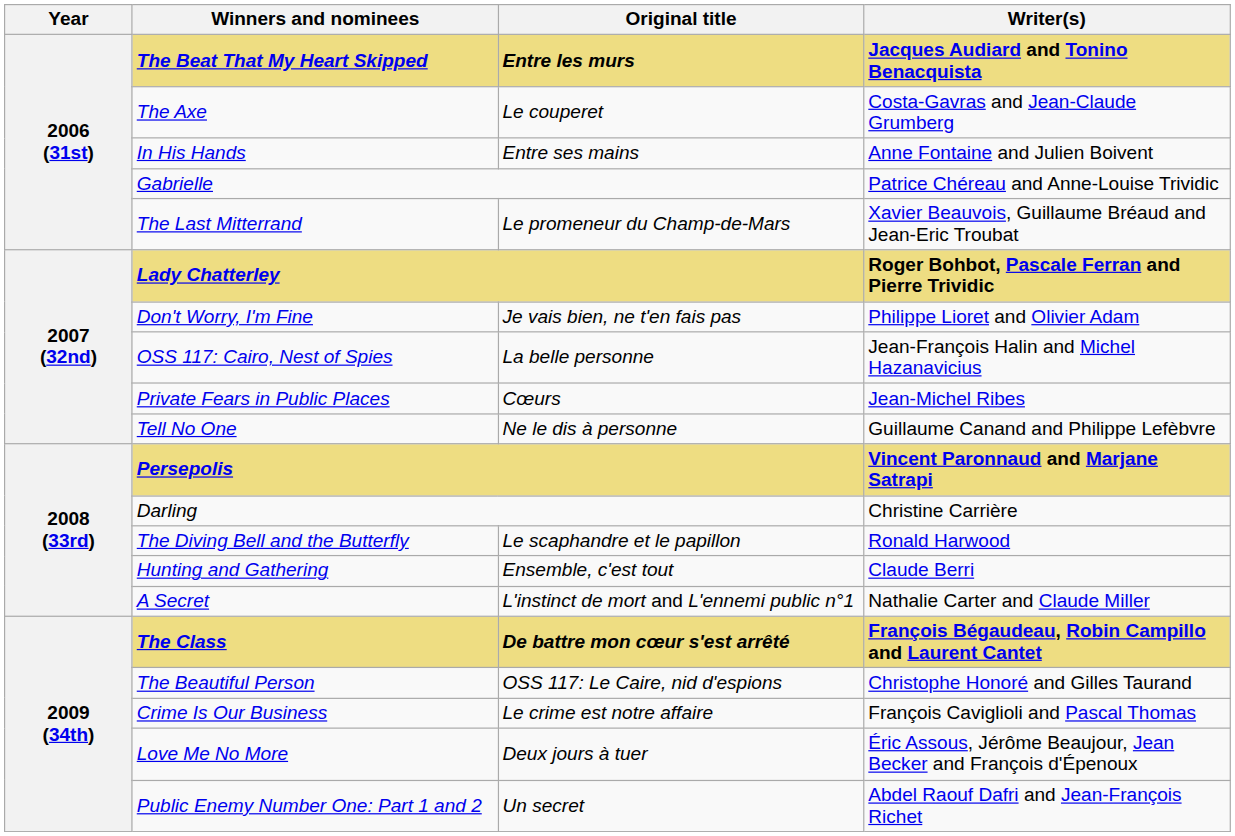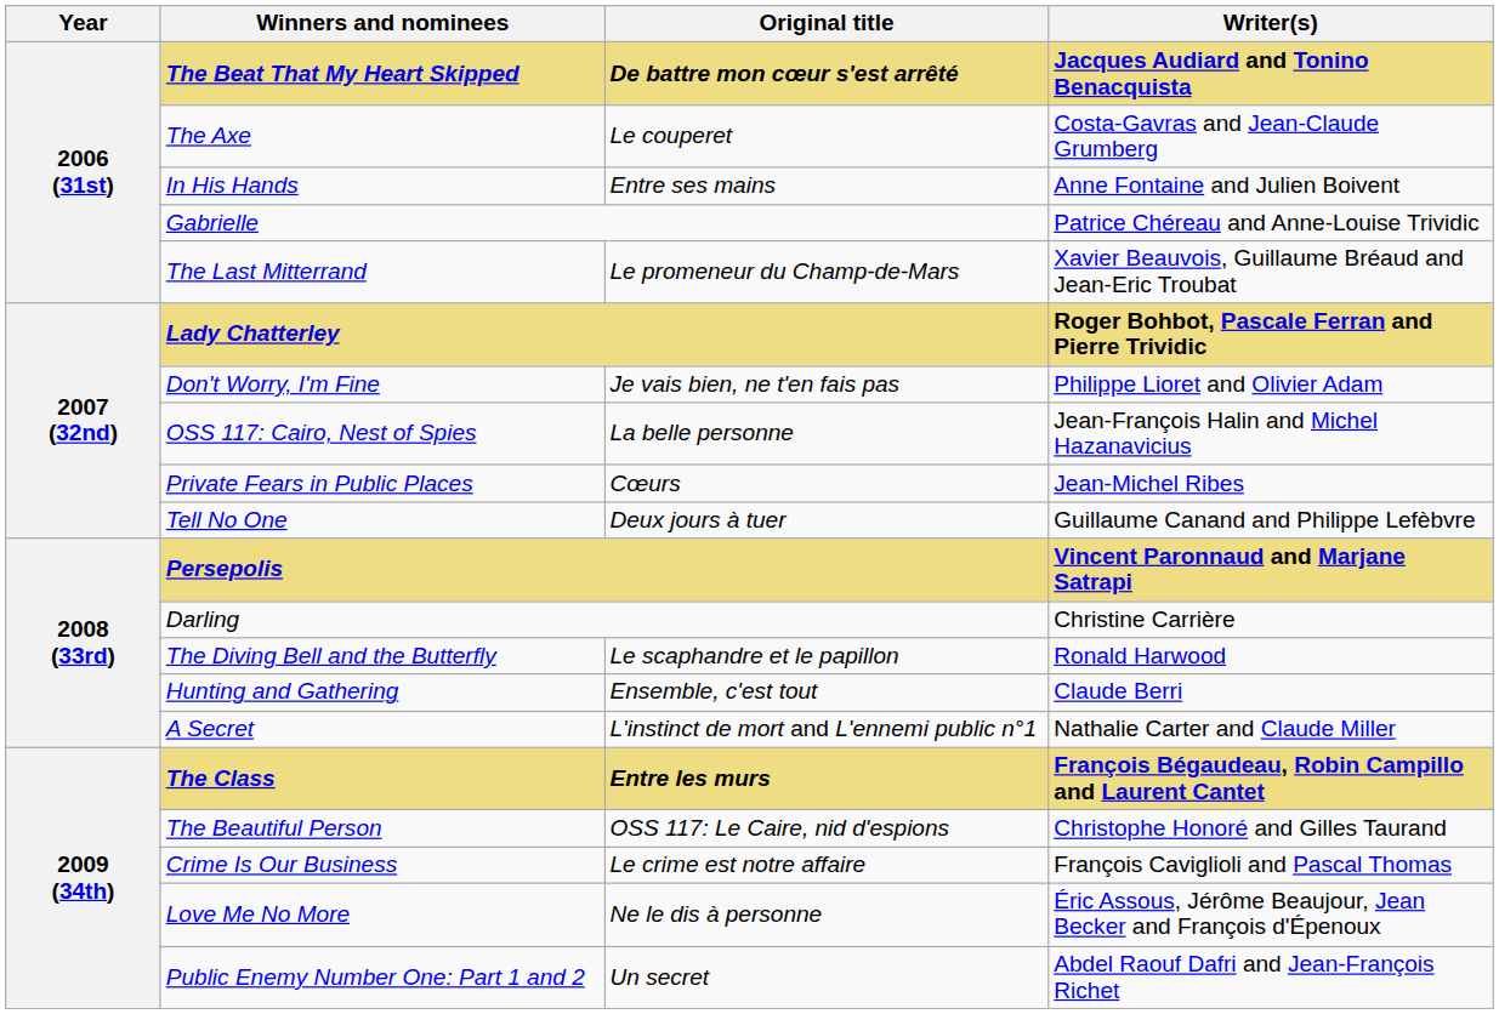The Beat That My Heart Skipped | Original title: Entre les murs -> De battre mon cœur s'est arrêté
Tell No One | Original title: Ne le dis à personne -> Deux jours à tuer
The Class | Original title: De battre mon cœur s'est arrêté -> Entre les murs
Love Me No More | Original title: Deux jours à tuer -> Ne le dis à personne
